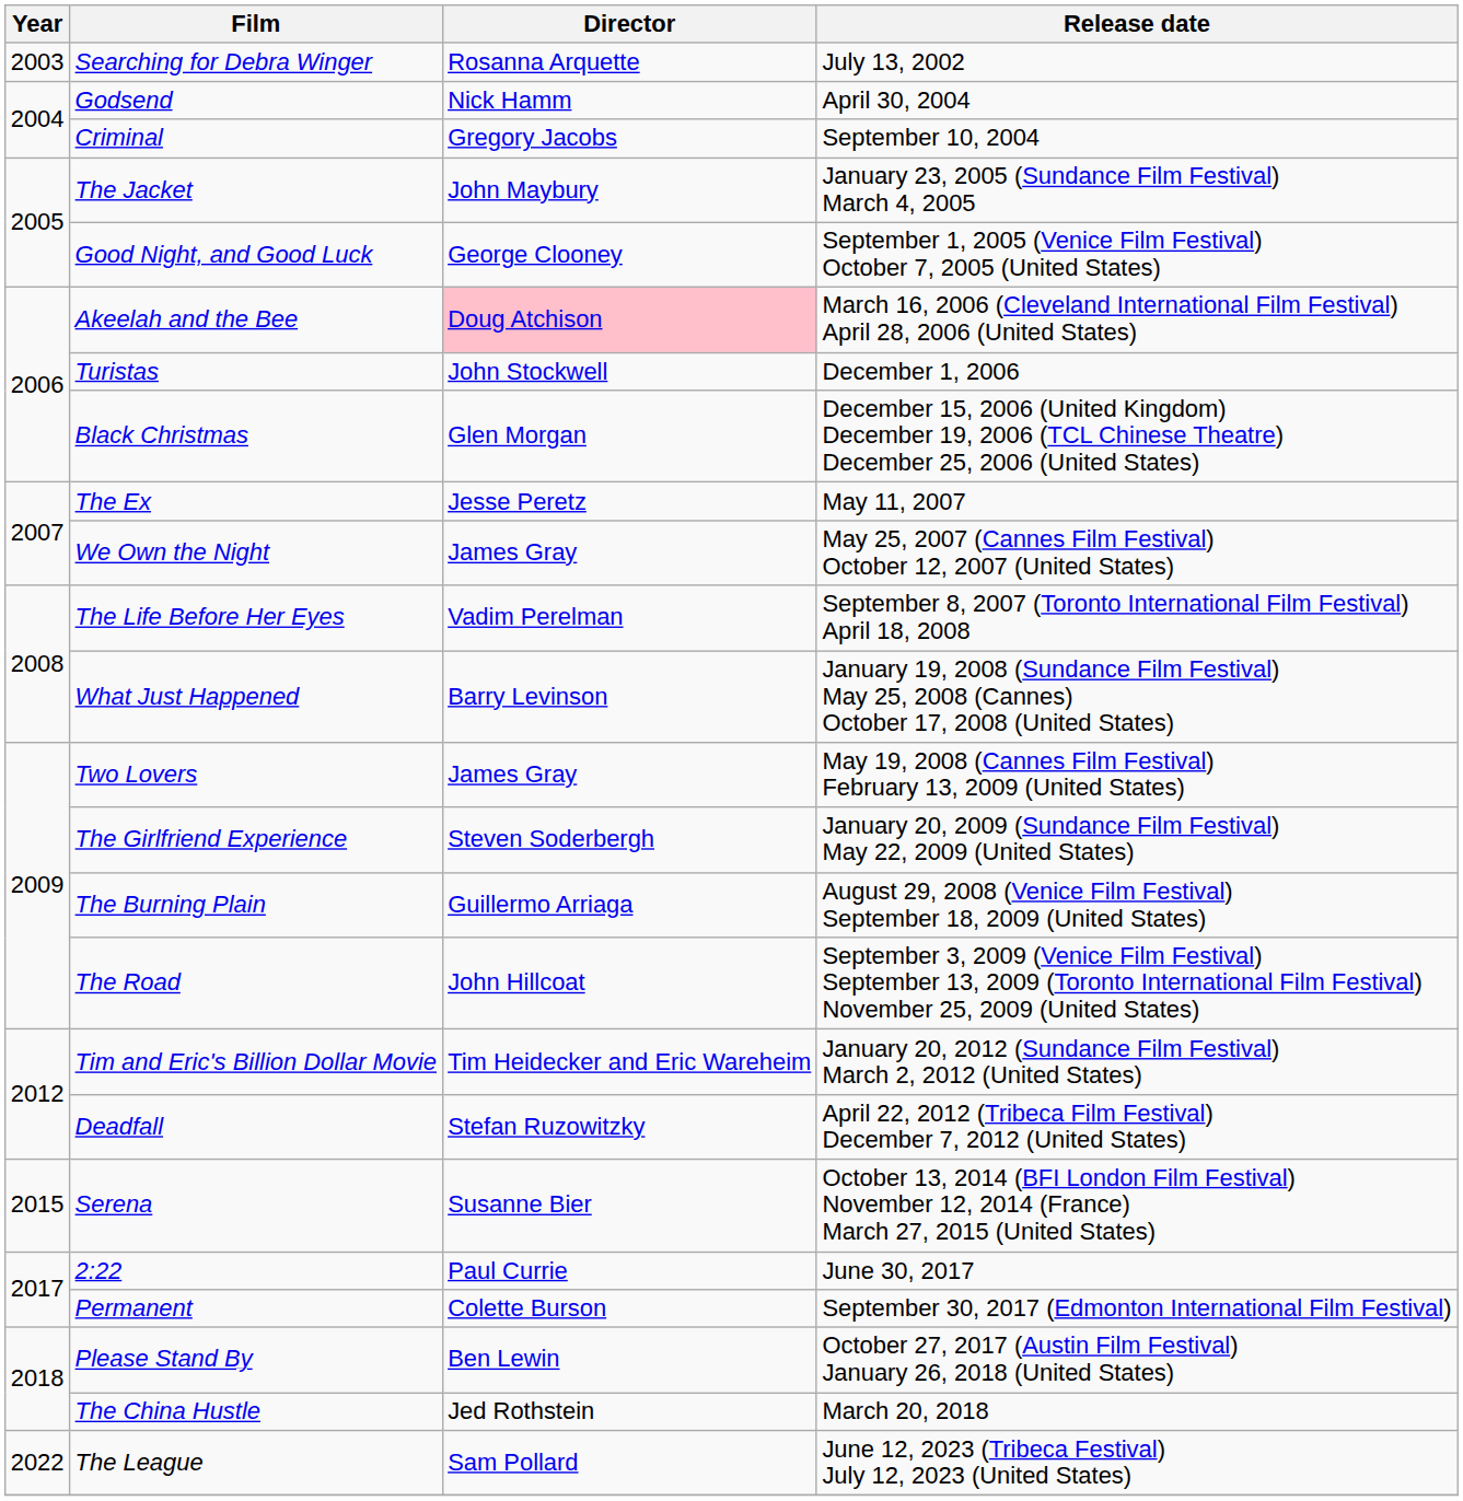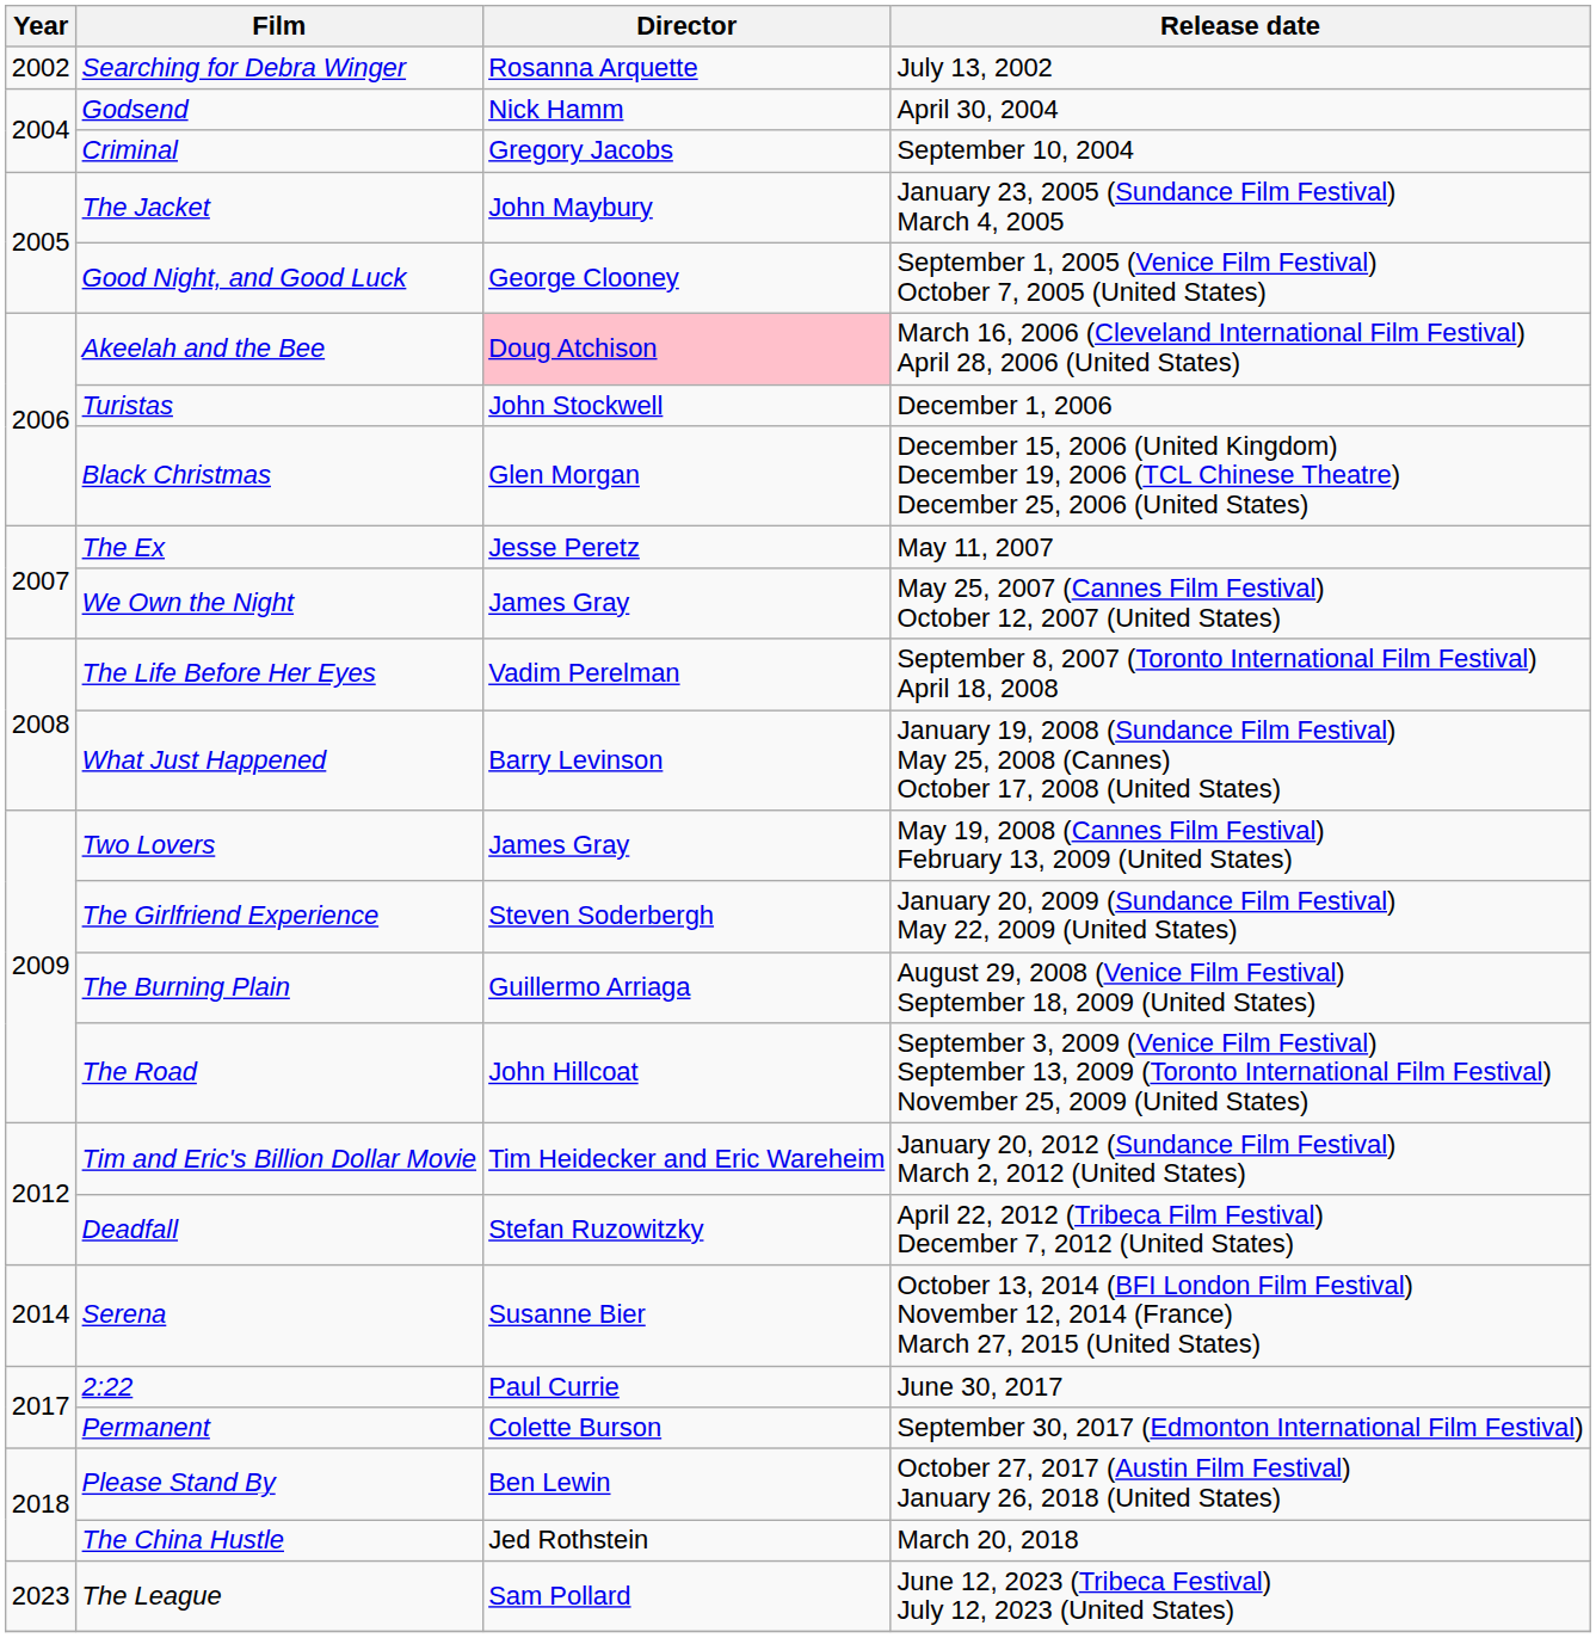Searching for Debra Winger | Year: 2003 -> 2002
Serena | Year: 2015 -> 2014
The League | Year: 2022 -> 2023
